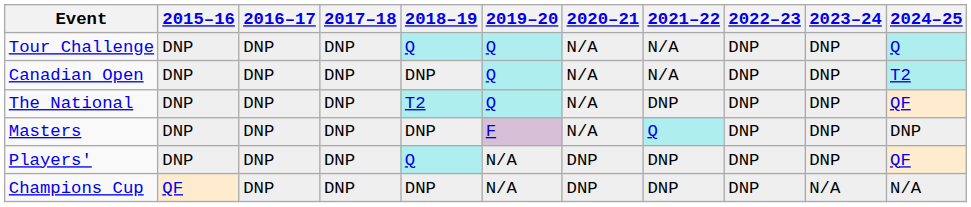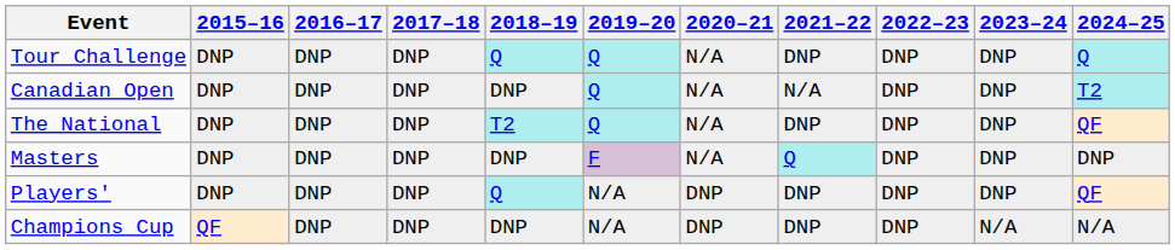Tour Challenge | 2021–22: N/A -> DNP
